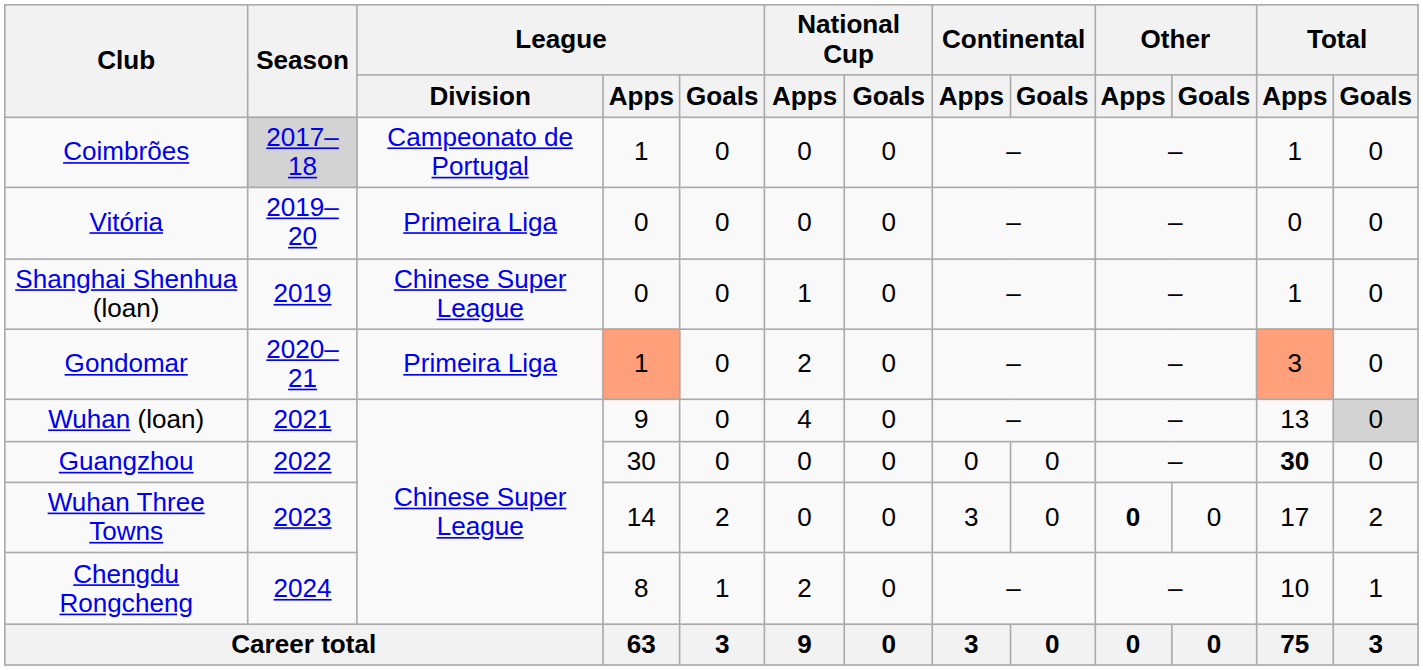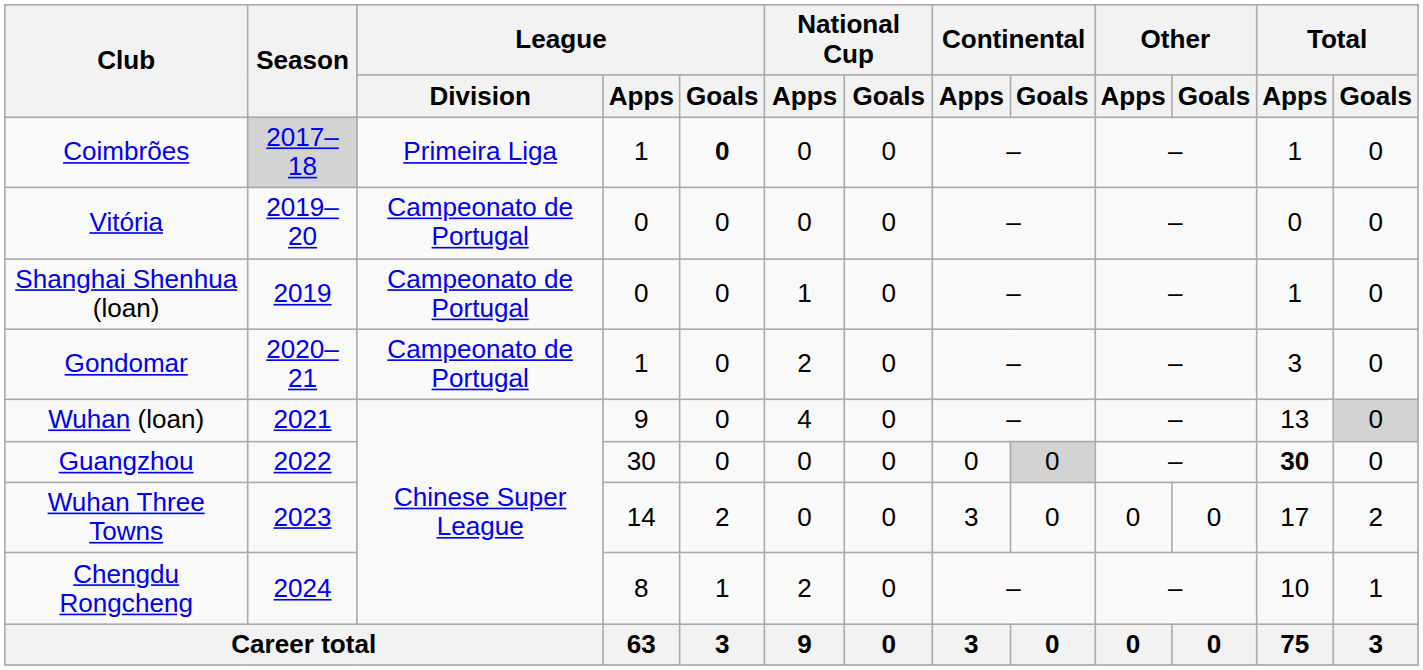Coimbrões | League / Division: Campeonato de Portugal -> Primeira Liga
Coimbrões | League / Goals: normal -> bold
Vitória | League / Division: Primeira Liga -> Campeonato de Portugal
Shanghai Shenhua (loan) | League / Division: Chinese Super League -> Campeonato de Portugal
Gondomar | League / Division: Primeira Liga -> Campeonato de Portugal
Gondomar | League / Apps: lightsalmon background -> no background
Gondomar | Total / Apps: lightsalmon background -> no background
Guangzhou | Continental / Goals: no background -> lightgrey background
Wuhan Three Towns | Other / Apps: bold -> normal
